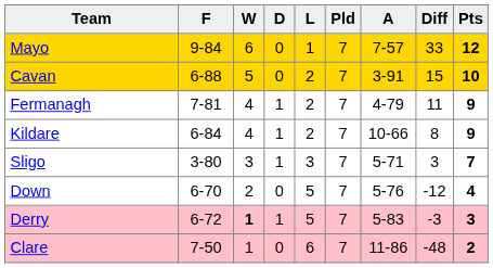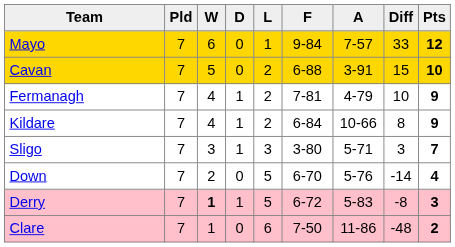columns swapped: Pld <-> F
Fermanagh | Diff: 11 -> 10
Down | Diff: -12 -> -14
Derry | Diff: -3 -> -8
